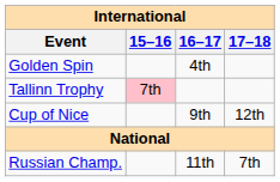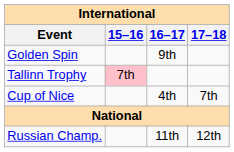Golden Spin | 16–17: 4th -> 9th
Cup of Nice | 16–17: 9th -> 4th
Cup of Nice | 17–18: 12th -> 7th
Russian Champ. | 17–18: 7th -> 12th
